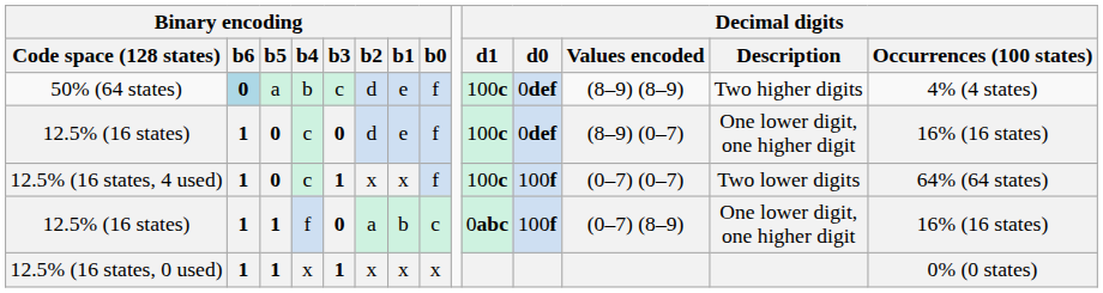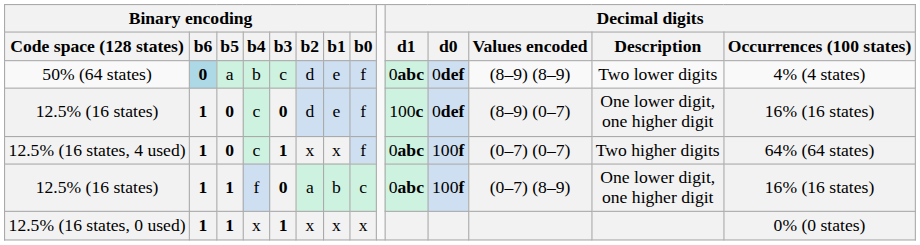50% (64 states) | Decimal digits / d1: 100c -> 0abc
50% (64 states) | Decimal digits / Description: Two higher digits -> Two lower digits
12.5% (16 states, 4 used) | Decimal digits / d1: 100c -> 0abc
12.5% (16 states, 4 used) | Decimal digits / Description: Two lower digits -> Two higher digits
